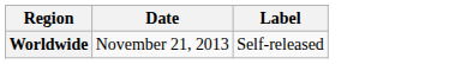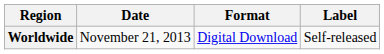+ column: Format | Digital Download
